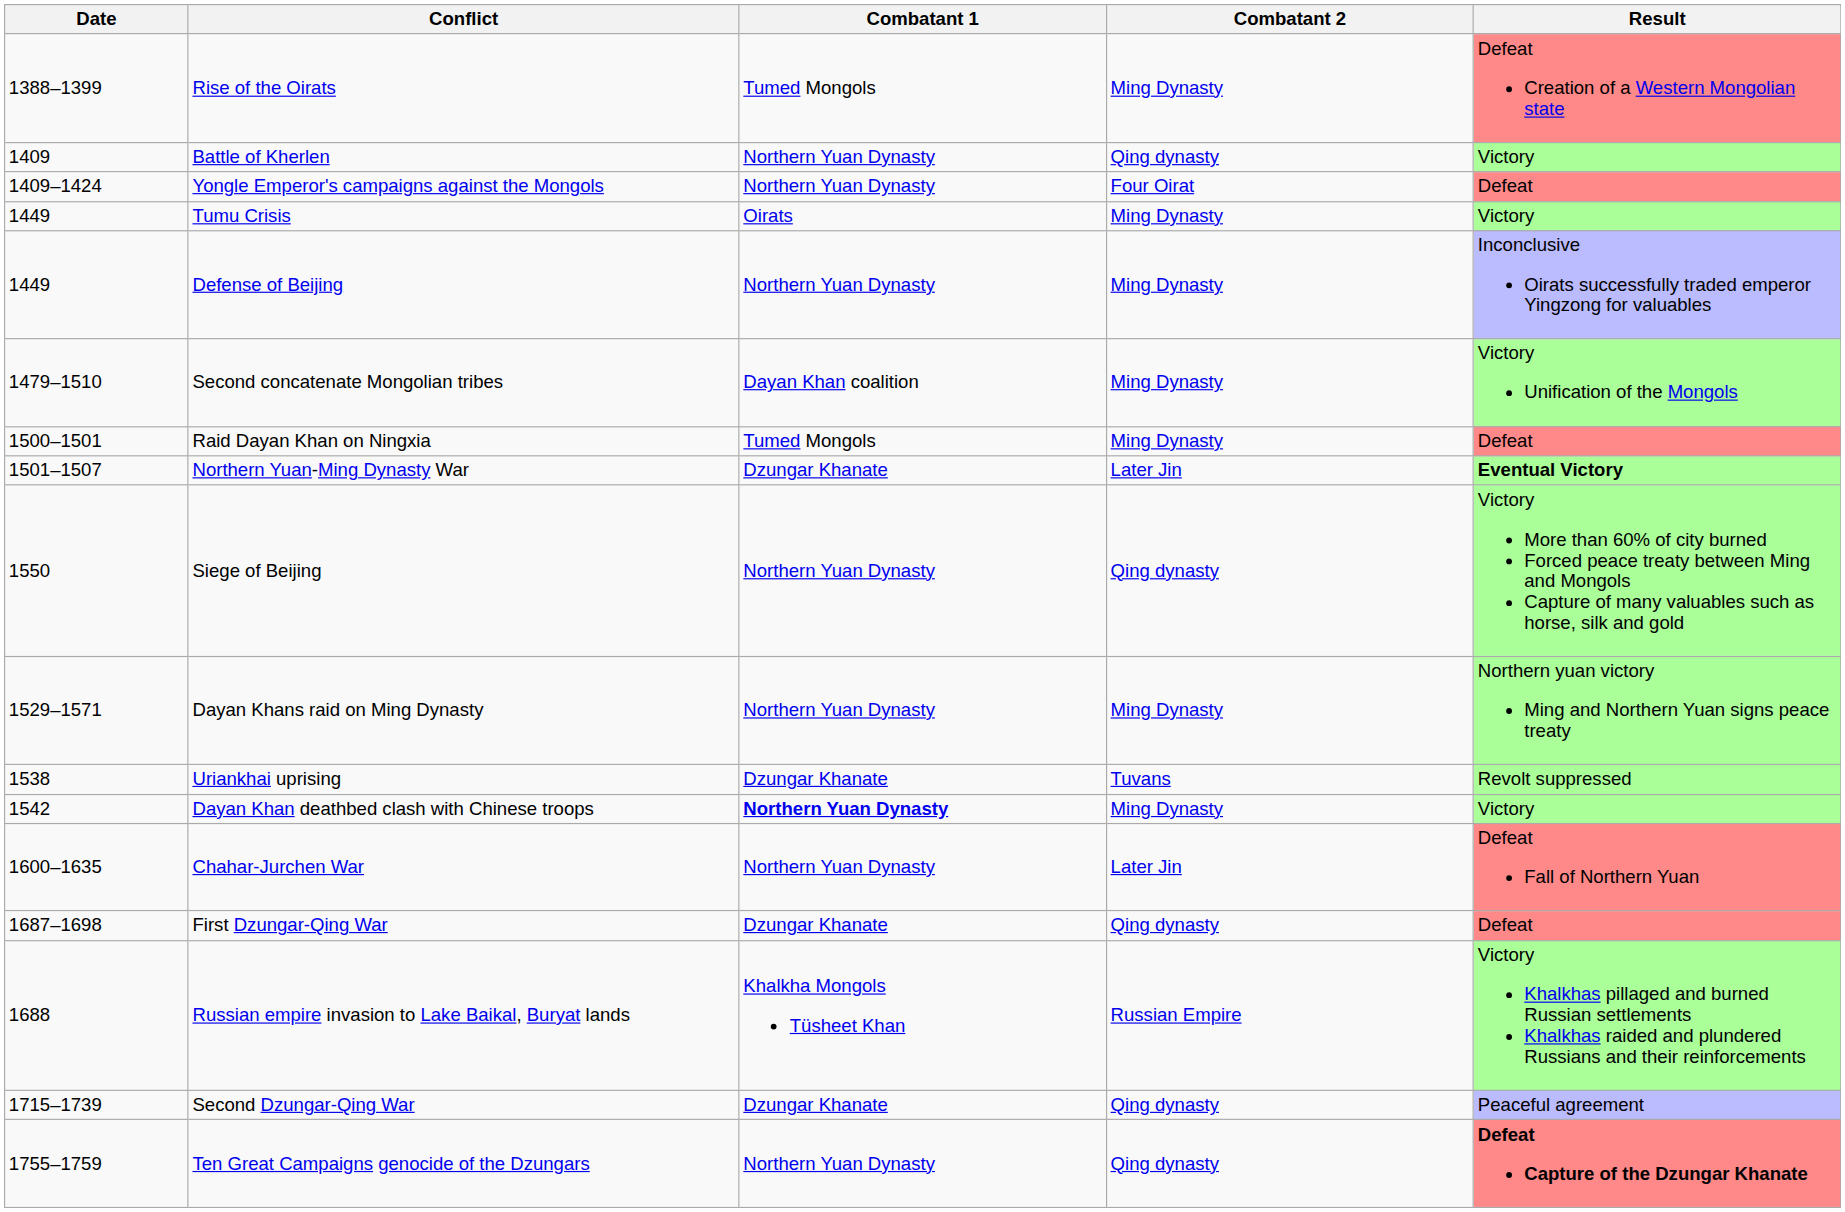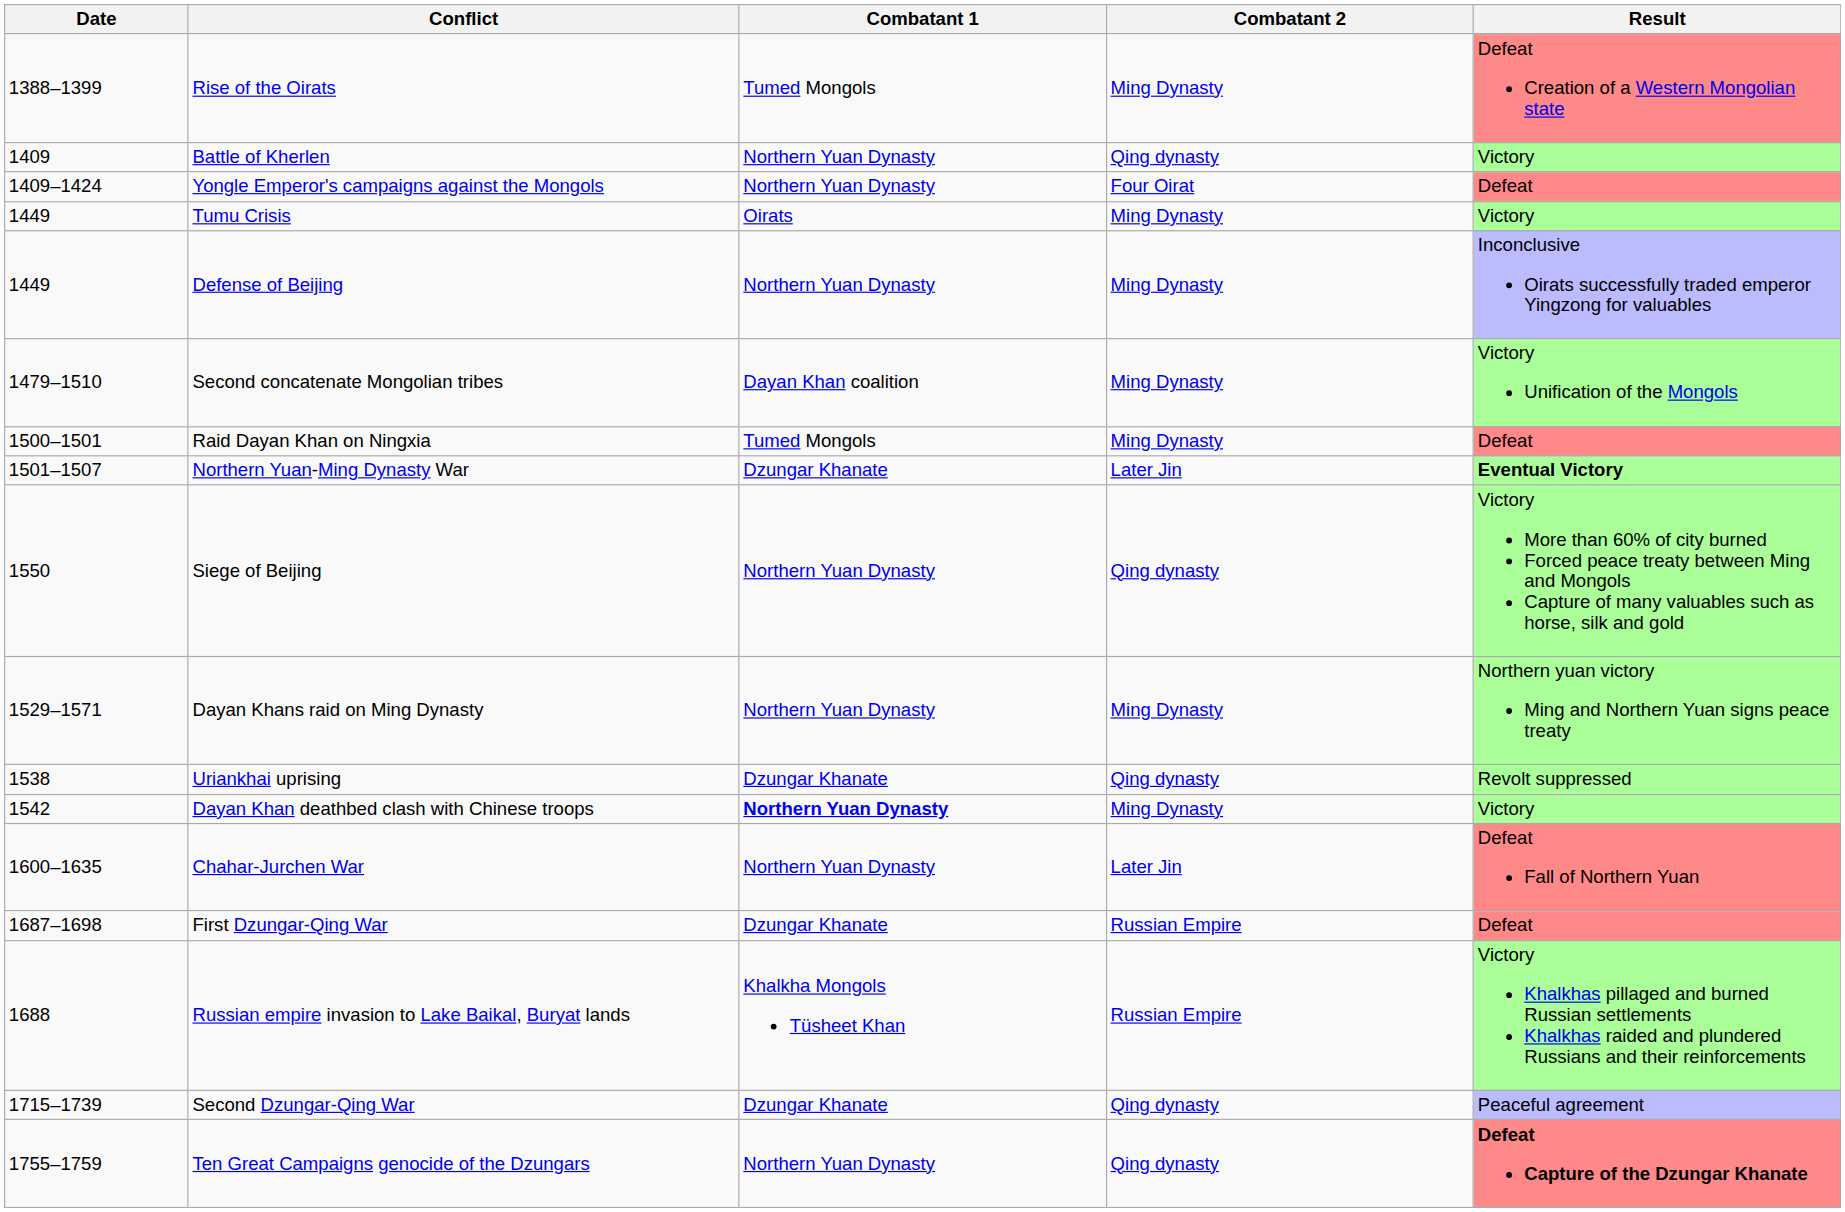Uriankhai uprising | Combatant 2: Tuvans -> Qing dynasty
First Dzungar-Qing War | Combatant 2: Qing dynasty -> Russian Empire
